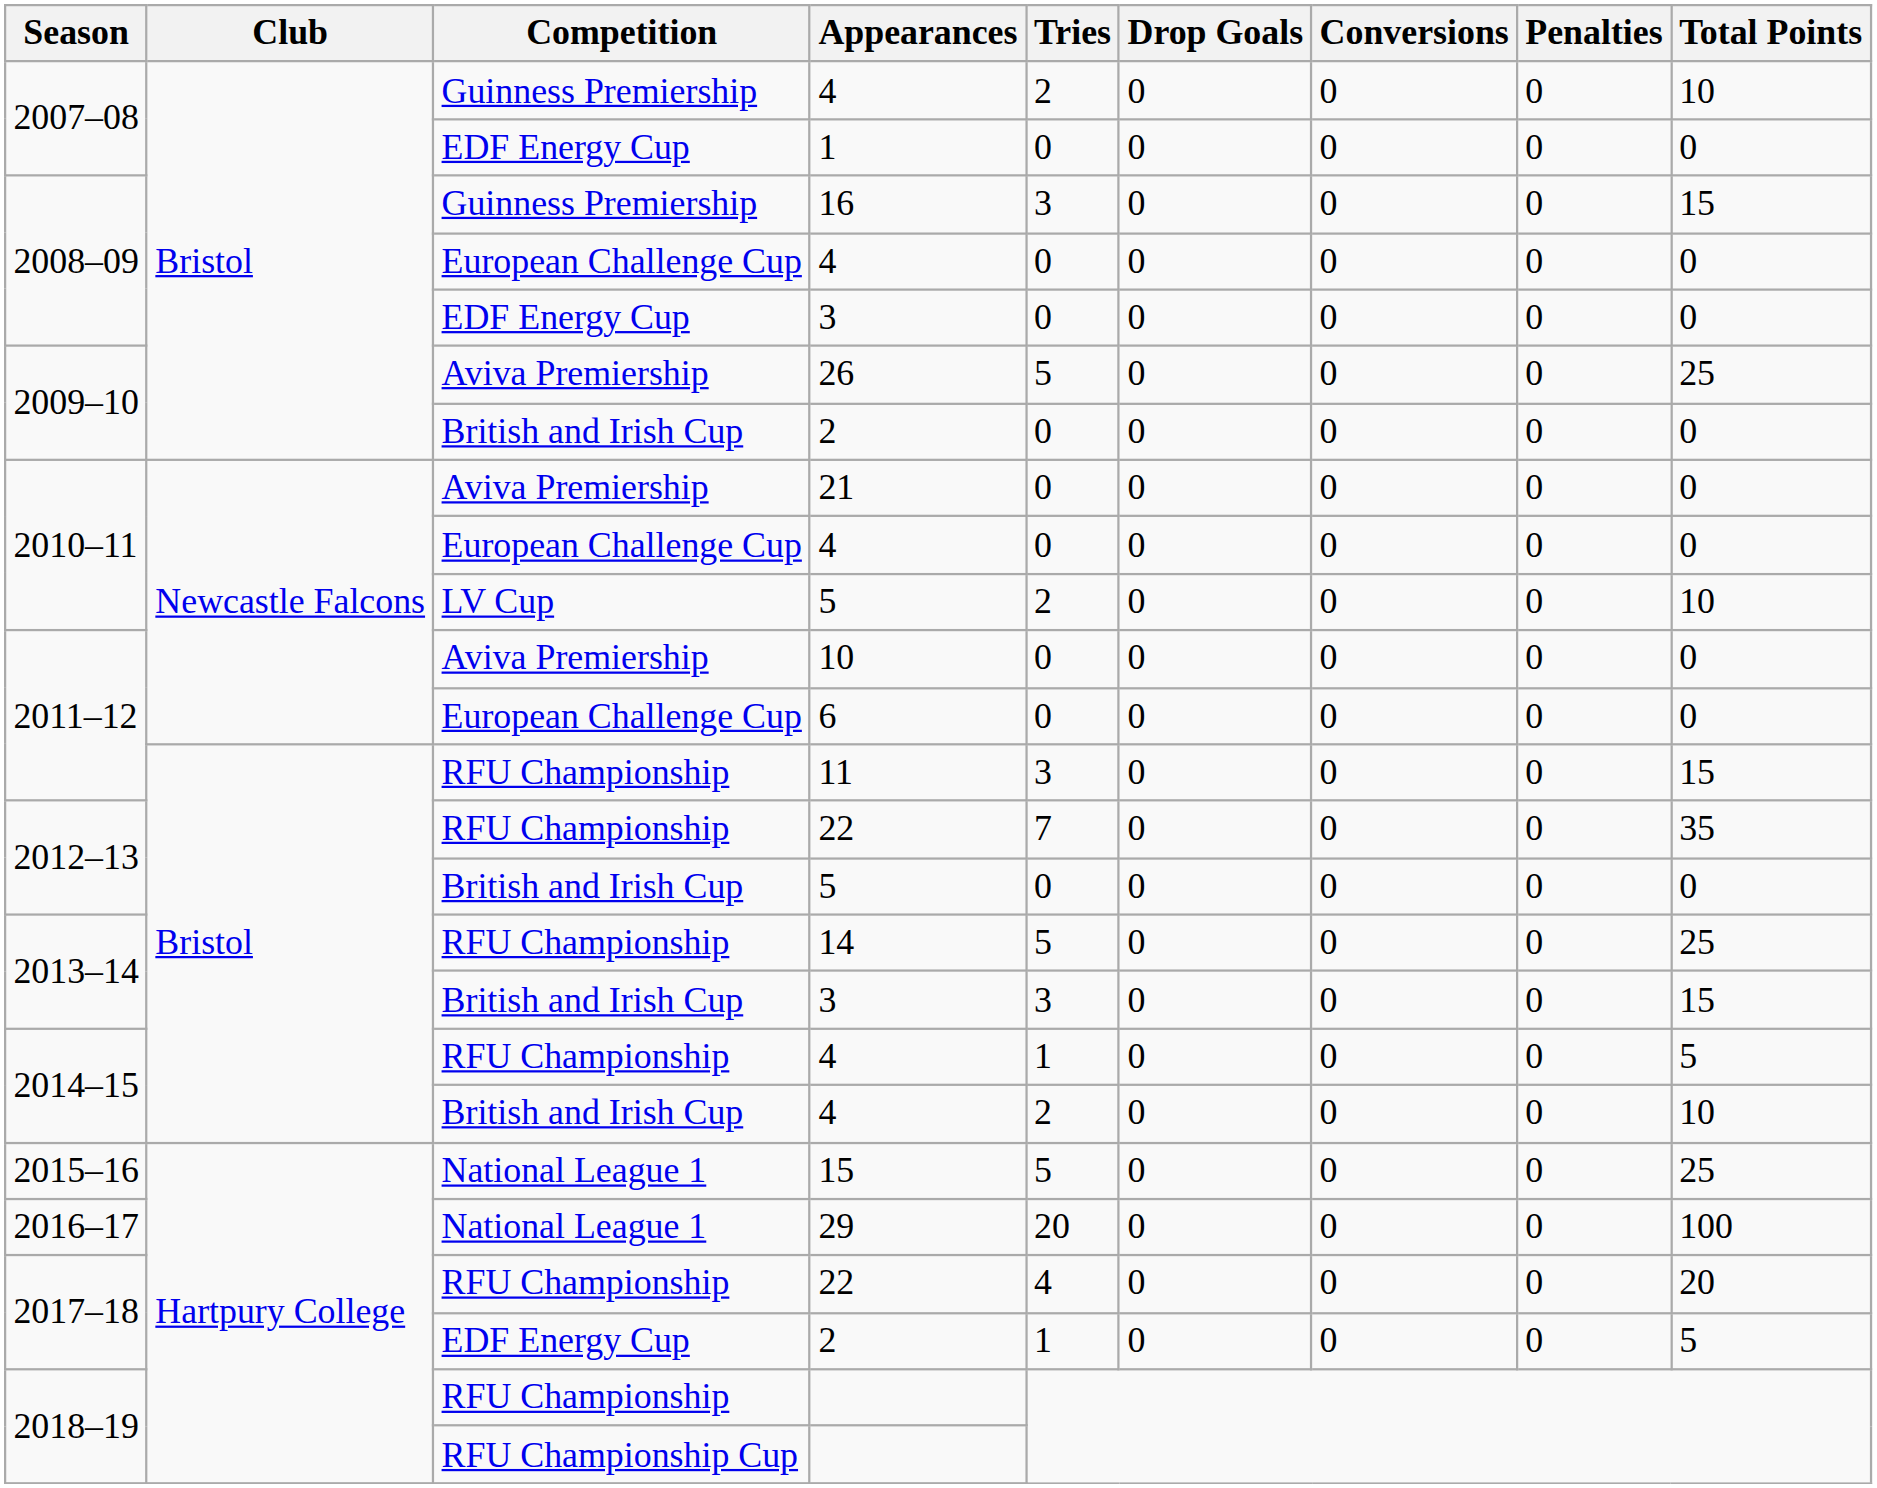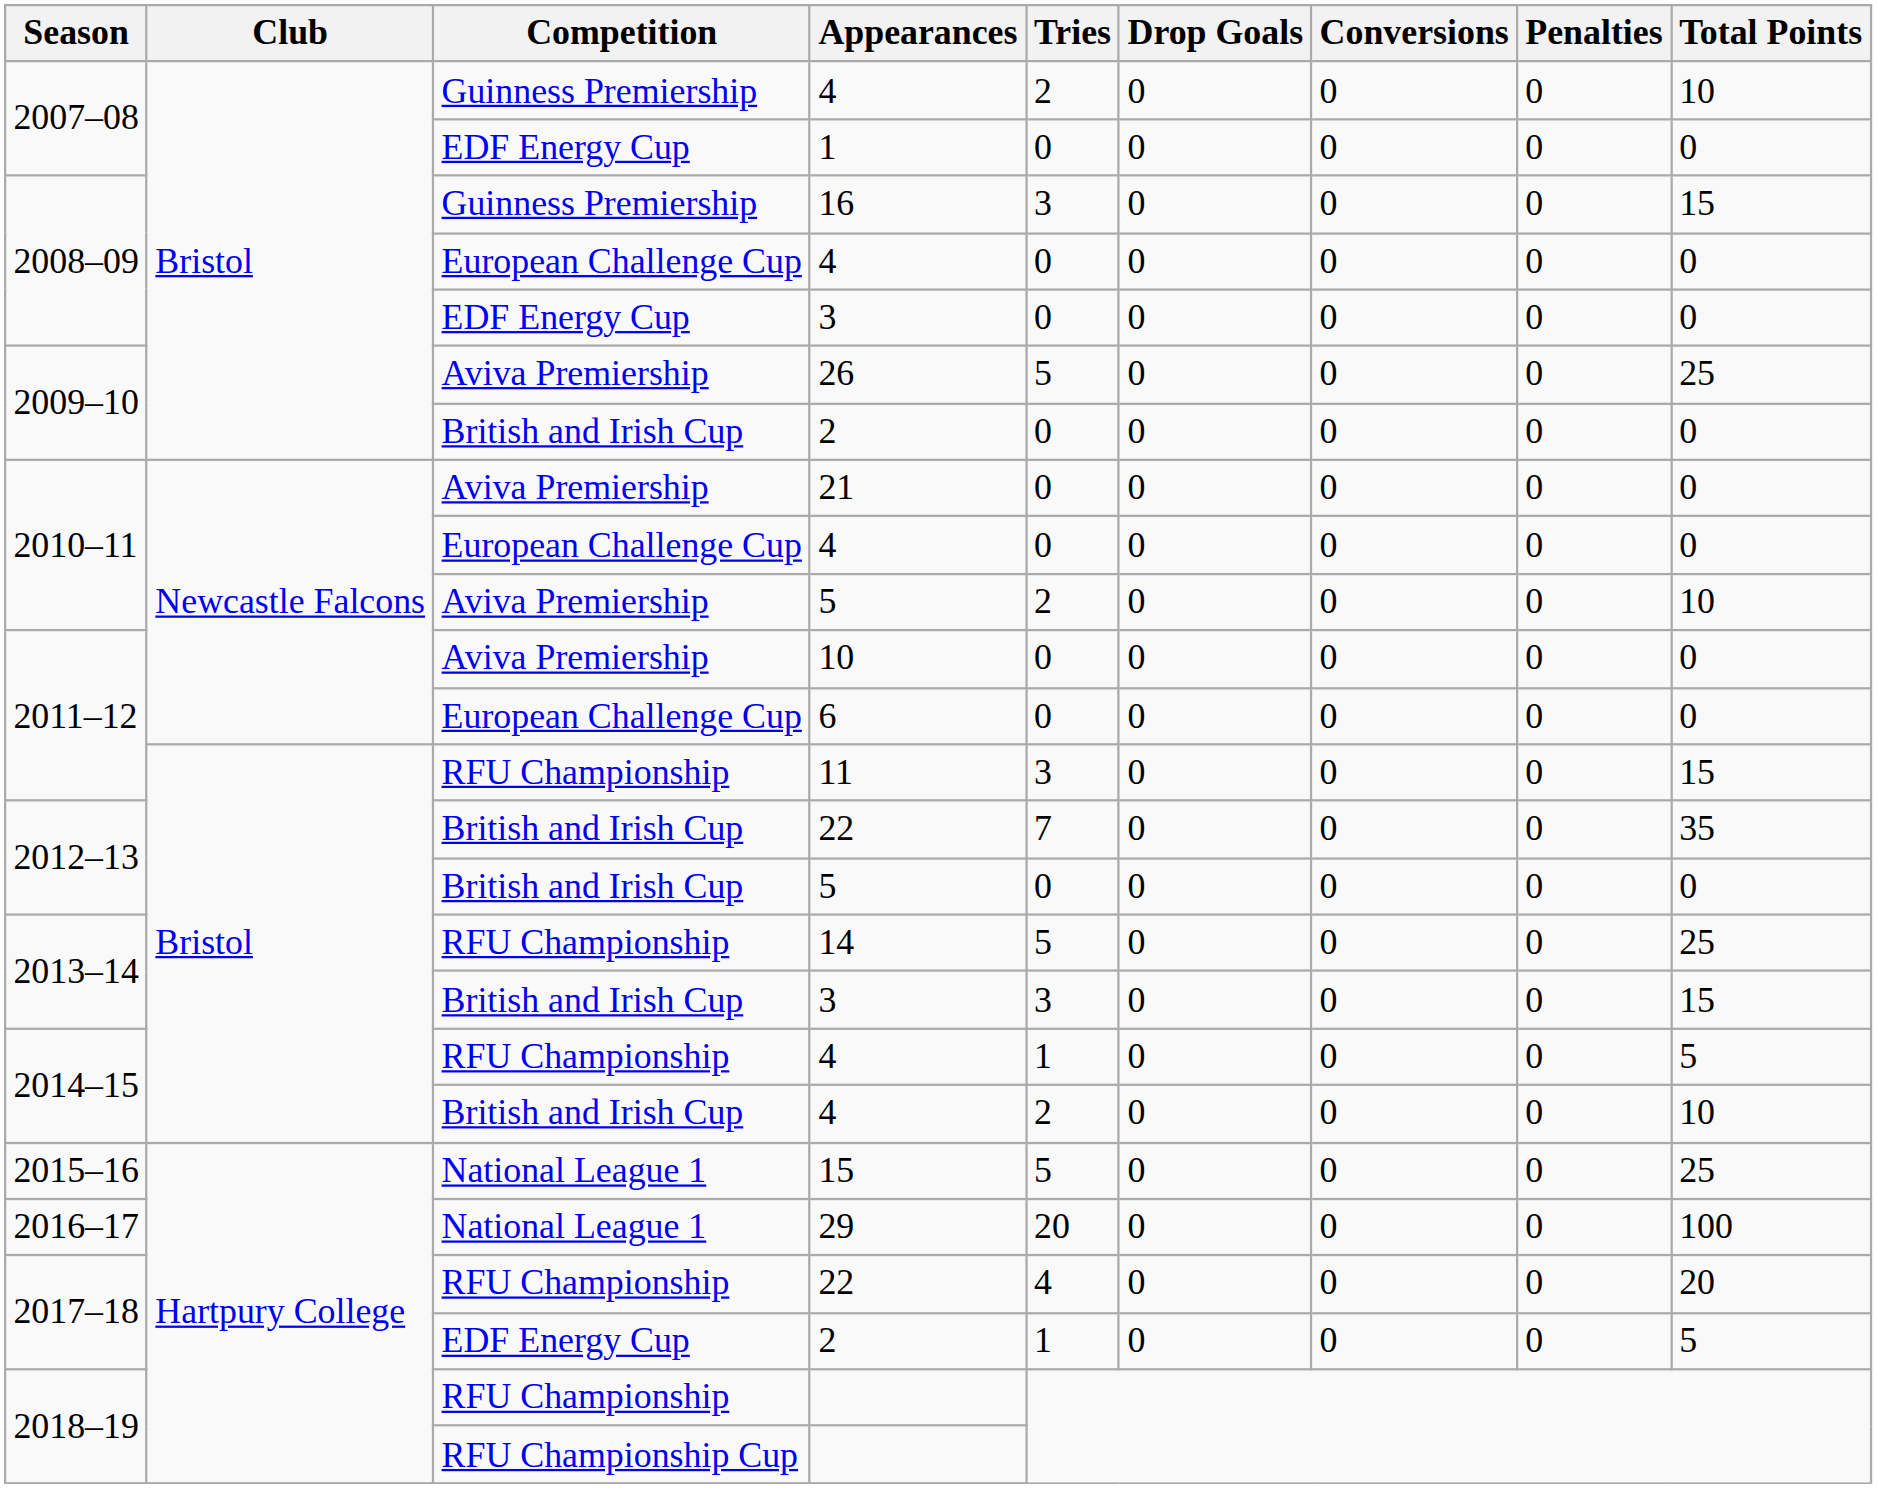2010–11 / 5 | Competition: LV Cup -> Aviva Premiership
2012–13 / 22 | Competition: RFU Championship -> British and Irish Cup
